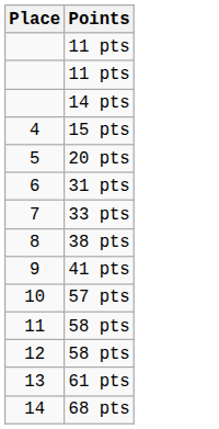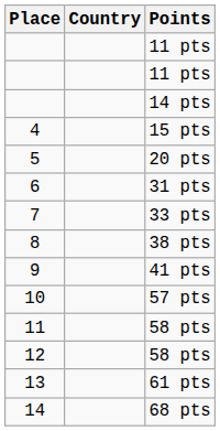+ column: Country
